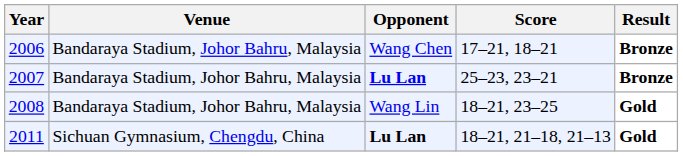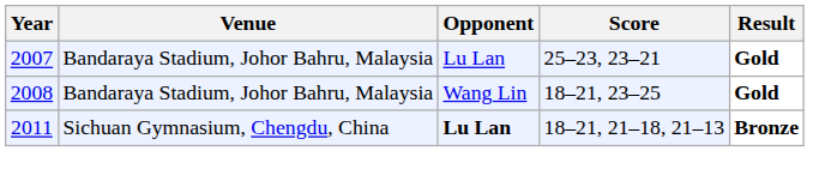- row: 2006 | Bandaraya Stadium, Johor Bahru, Malaysia | Wang Chen | 17–21, 18–21 | Bronze
2007 | Opponent: bold -> normal
2007 | Result: Bronze -> Gold
2011 | Result: Gold -> Bronze
